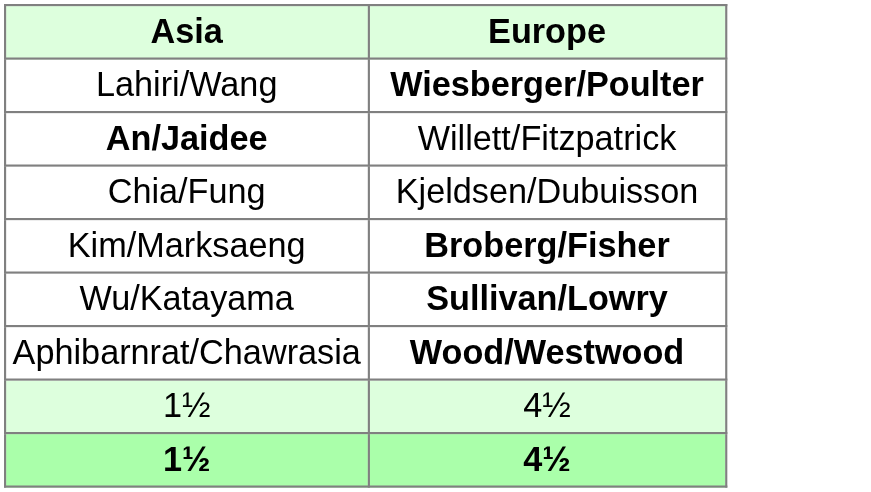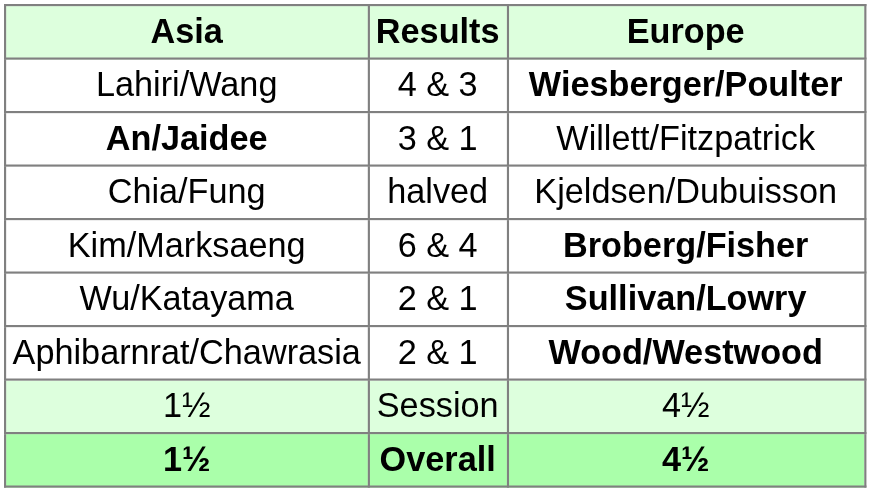+ column: Results | 4 & 3 | 3 & 1 | halved | 6 & 4 | 2 & 1 | 2 & 1 | Session | Overall
